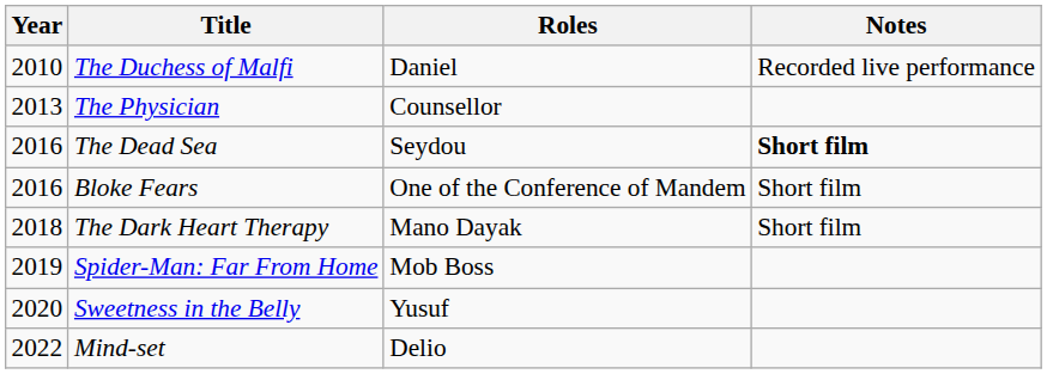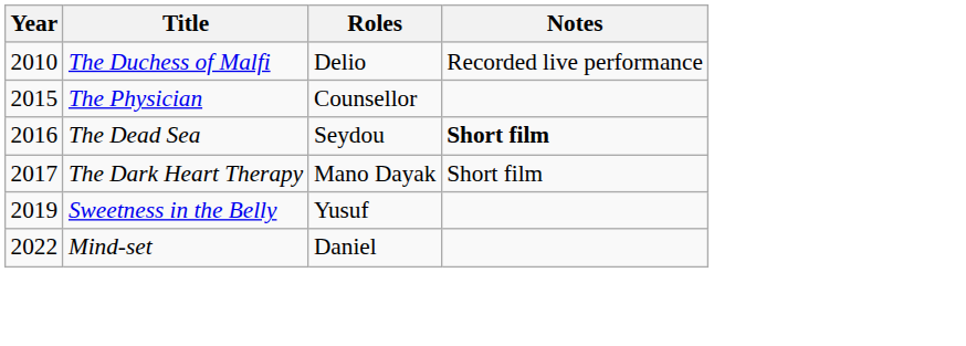The Duchess of Malfi | Roles: Daniel -> Delio
The Physician | Year: 2013 -> 2015
- row: 2016 | Bloke Fears | One of the Conference of Mandem | Short film
The Dark Heart Therapy | Year: 2018 -> 2017
- row: 2019 | Spider-Man: Far From Home | Mob Boss
Sweetness in the Belly | Year: 2020 -> 2019
Mind-set | Roles: Delio -> Daniel
